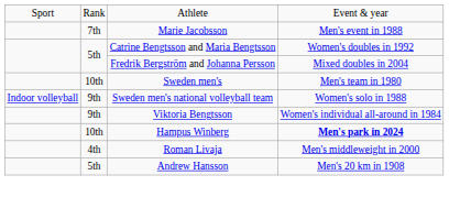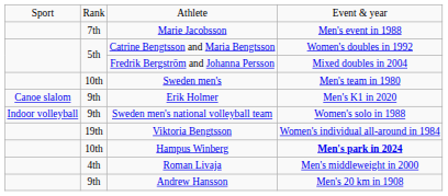+ row: Canoe slalom | 9th | Erik Holmer | Men's K1 in 2020
Viktoria Bengtsson | column 2: 9th -> 19th
Andrew Hansson | column 2: 5th -> 9th
